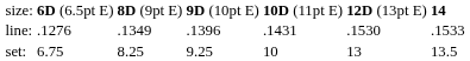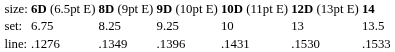rows swapped: set: <-> line:
